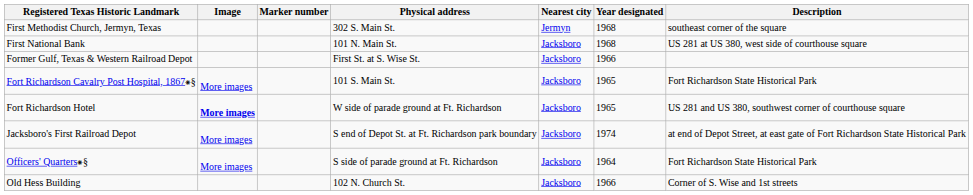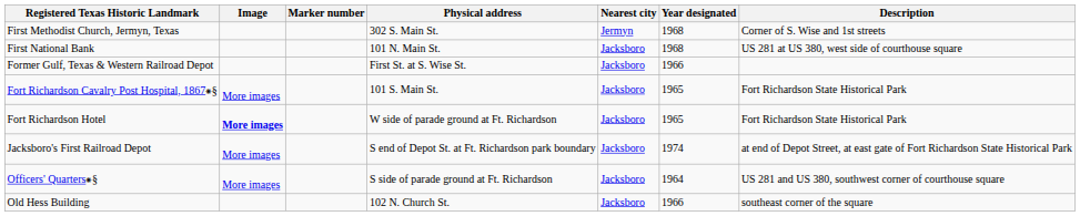First Methodist Church, Jermyn, Texas | Description: southeast corner of the square -> Corner of S. Wise and 1st streets
Fort Richardson Hotel | Description: US 281 and US 380, southwest corner of courthouse square -> Fort Richardson State Historical Park
Officers' Quarters⁕§ | Description: Fort Richardson State Historical Park -> US 281 and US 380, southwest corner of courthouse square
Old Hess Building | Description: Corner of S. Wise and 1st streets -> southeast corner of the square
